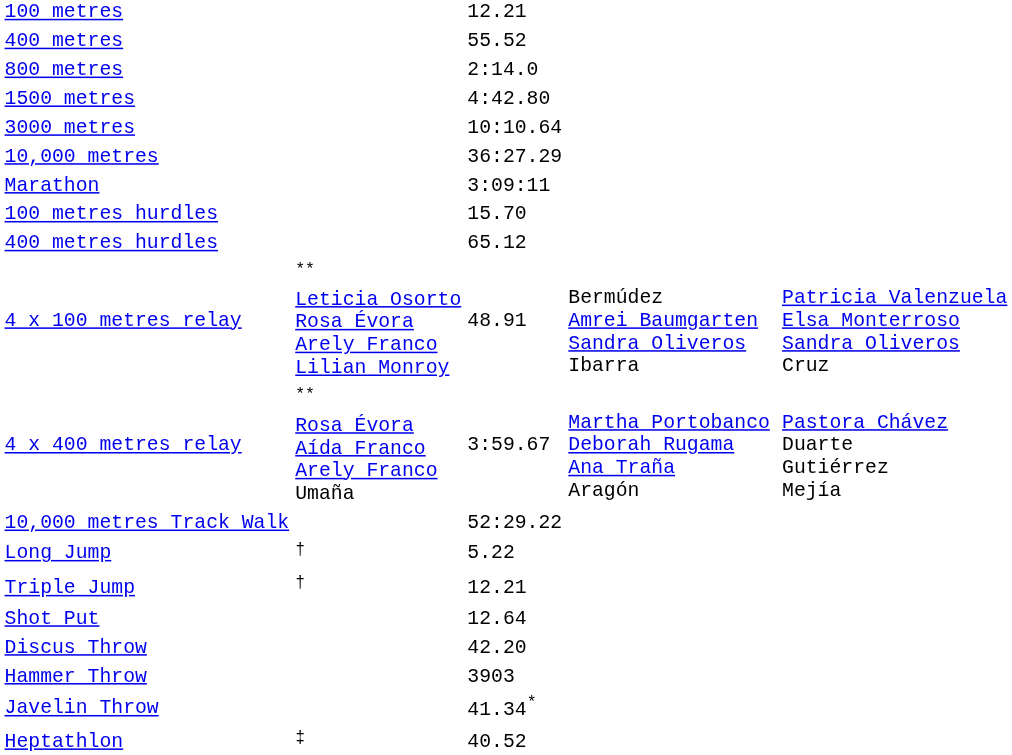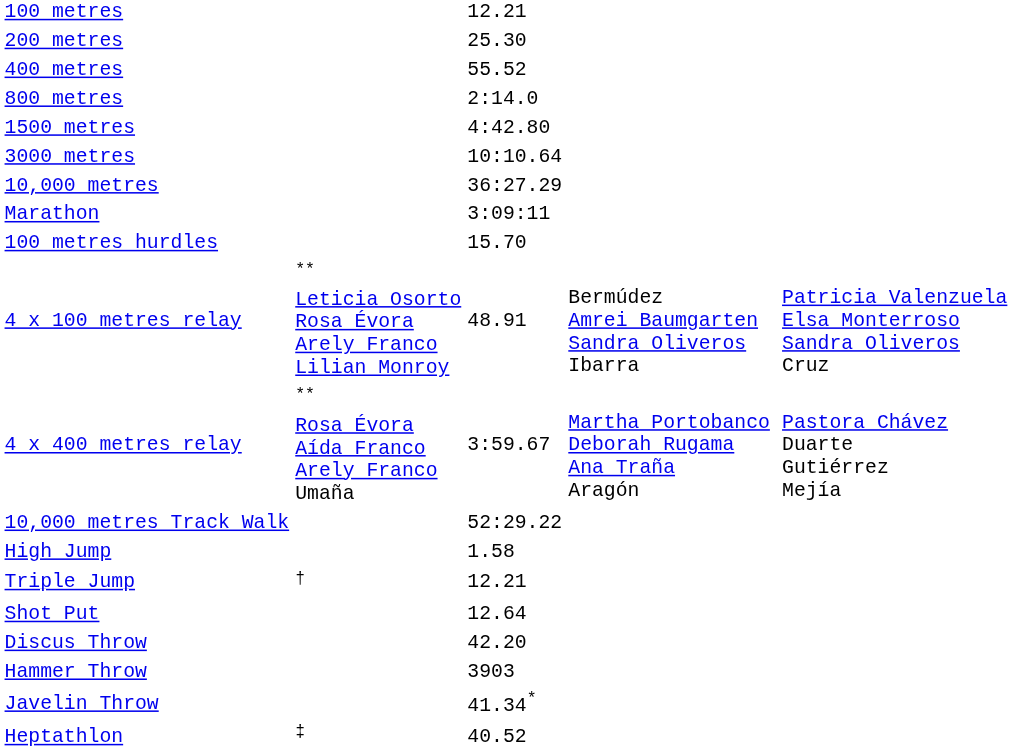+ row: 200 metres | 25.30
- row: 400 metres hurdles | 65.12
+ row: High Jump | 1.58
- row: Long Jump | † | 5.22
